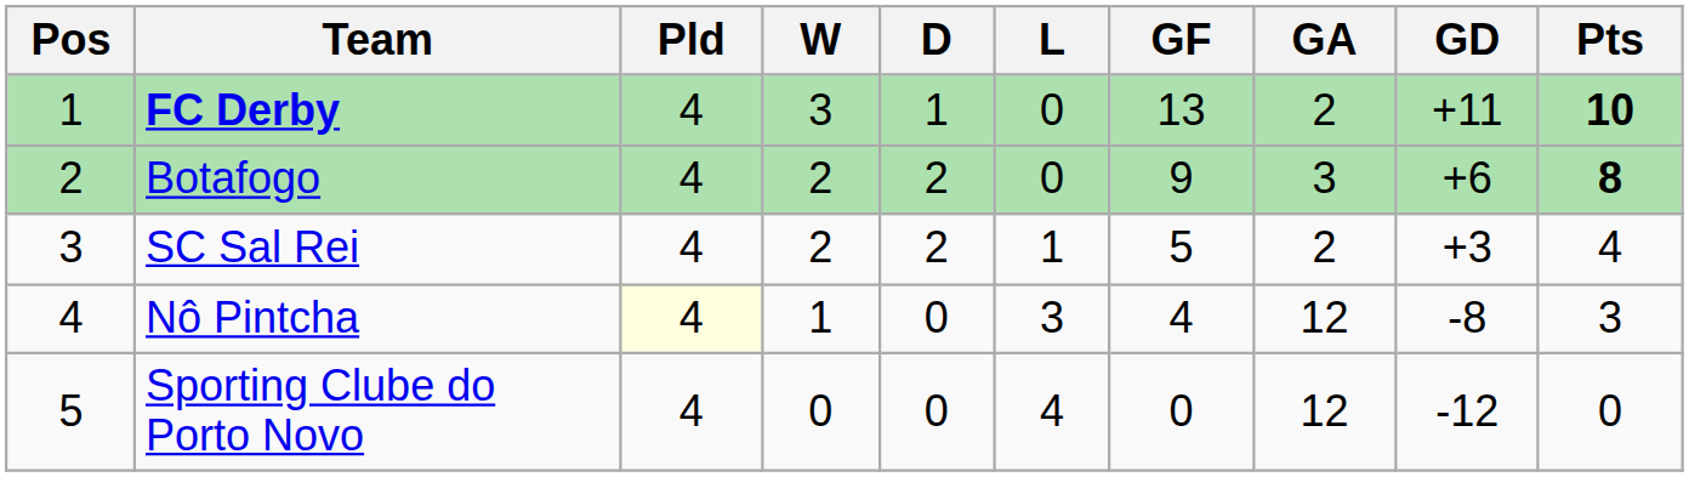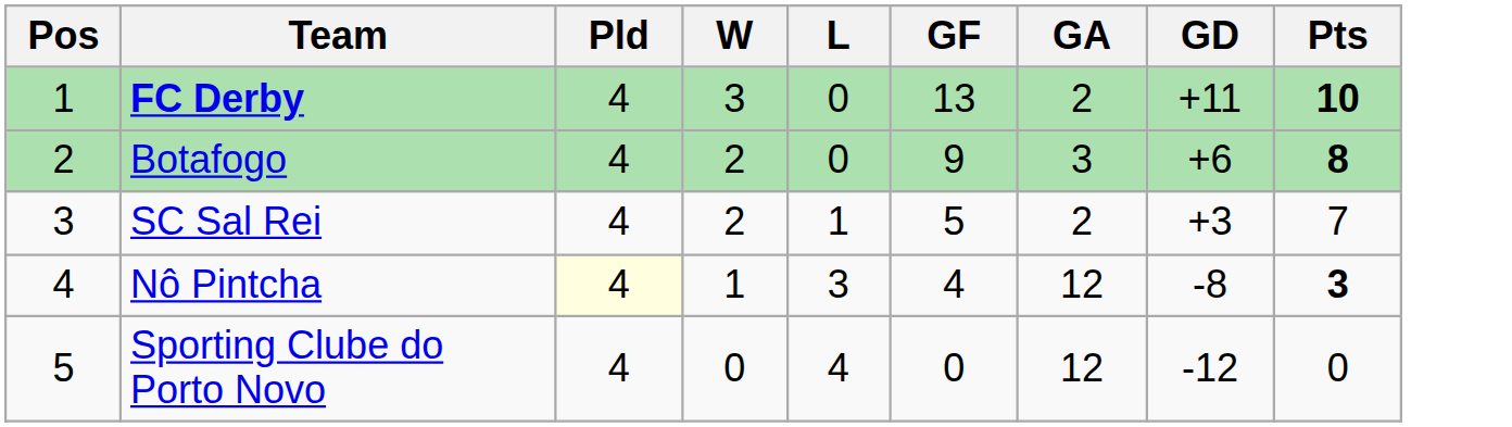- column: D | 1 | 2 | 2 | 0 | 0
SC Sal Rei | Pts: 4 -> 7
Nô Pintcha | Pts: normal -> bold
